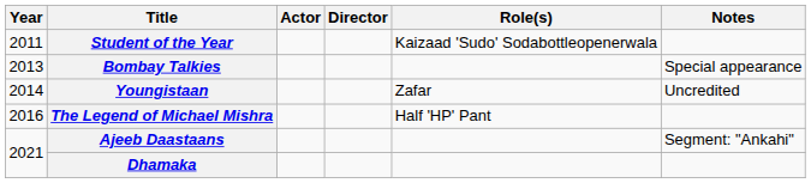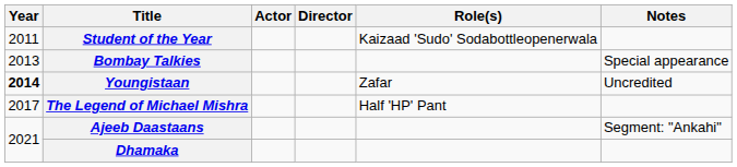Youngistaan | Year: normal -> bold
The Legend of Michael Mishra | Year: 2016 -> 2017
